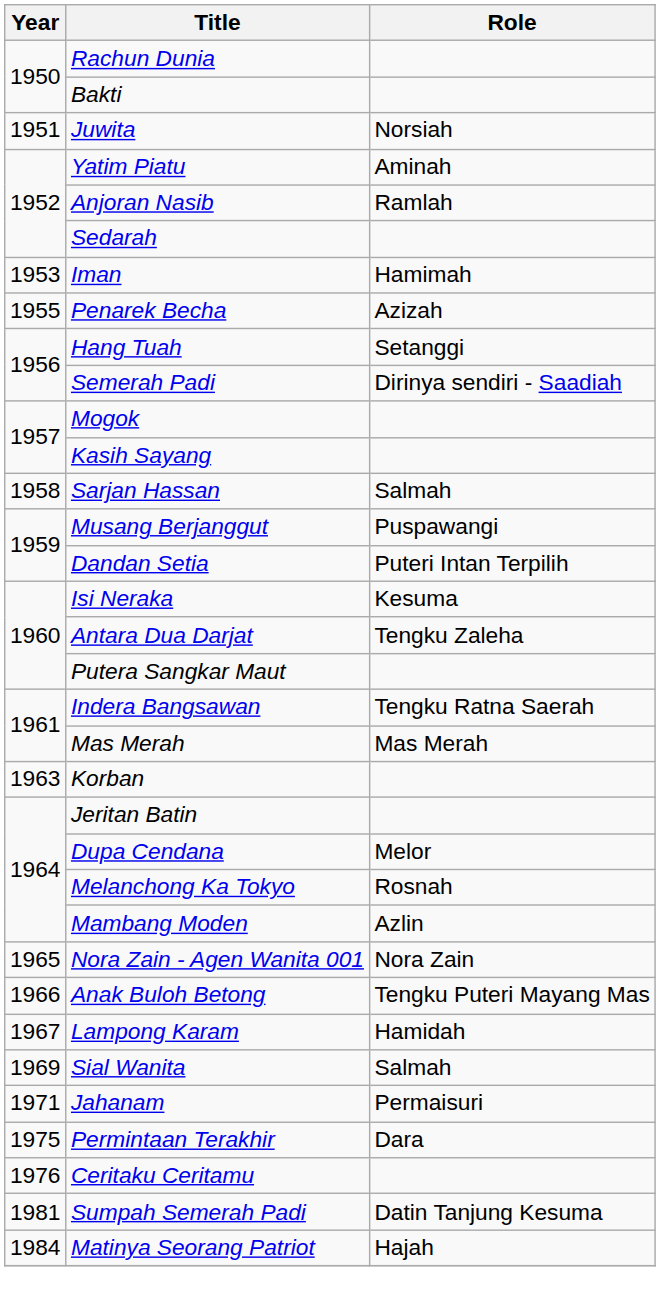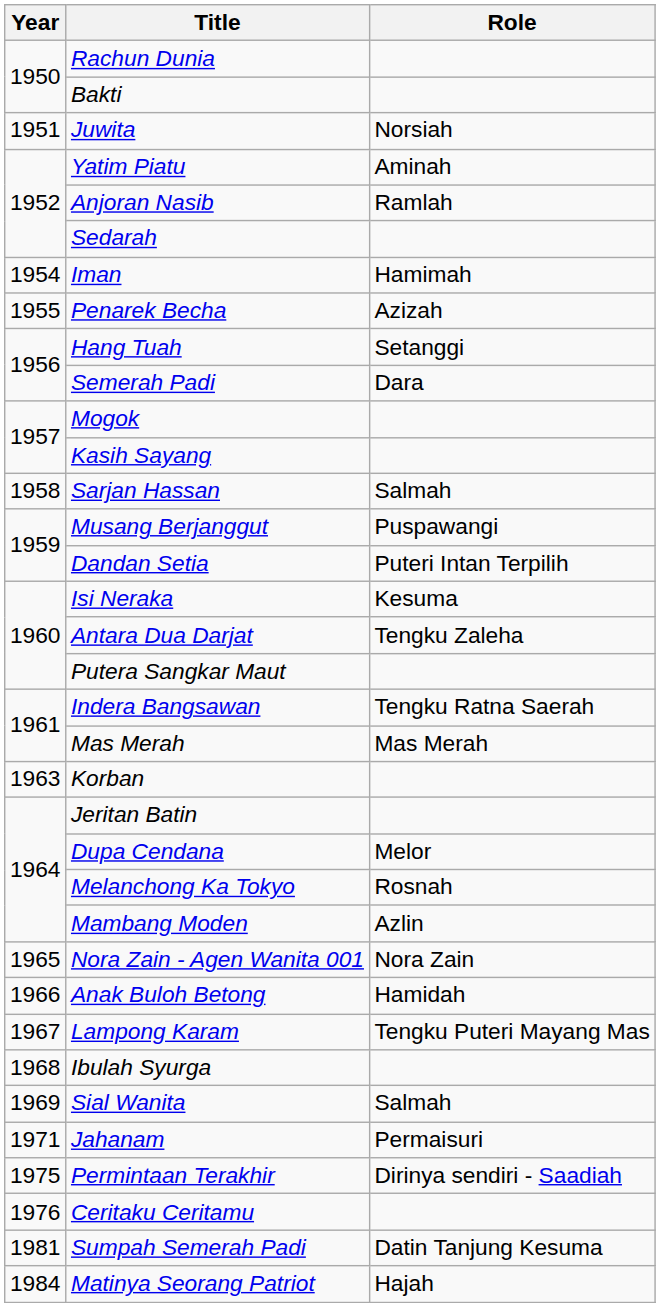Iman | Year: 1953 -> 1954
Semerah Padi | Role: Dirinya sendiri - Saadiah -> Dara
Anak Buloh Betong | Role: Tengku Puteri Mayang Mas -> Hamidah
Lampong Karam | Role: Hamidah -> Tengku Puteri Mayang Mas
+ row: 1968 | Ibulah Syurga
Permintaan Terakhir | Role: Dara -> Dirinya sendiri - Saadiah
